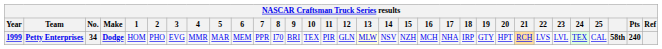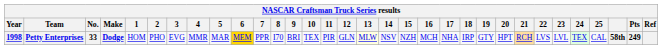Petty Enterprises | Year: 1999 -> 1998
Petty Enterprises | No.: 34 -> 33
Petty Enterprises | 6: no background -> gold background
Petty Enterprises | Pts: 240 -> 249
